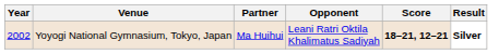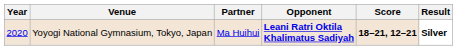Yoyogi National Gymnasium, Tokyo, Japan | Year: 2002 -> 2020
Yoyogi National Gymnasium, Tokyo, Japan | Opponent: normal -> bold
